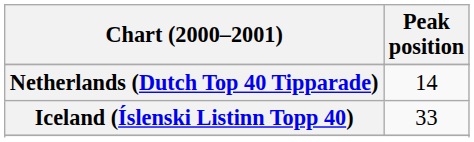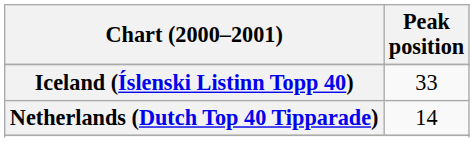rows swapped: Iceland (Íslenski Listinn Topp 40) <-> Netherlands (Dutch Top 40 Tipparade)
